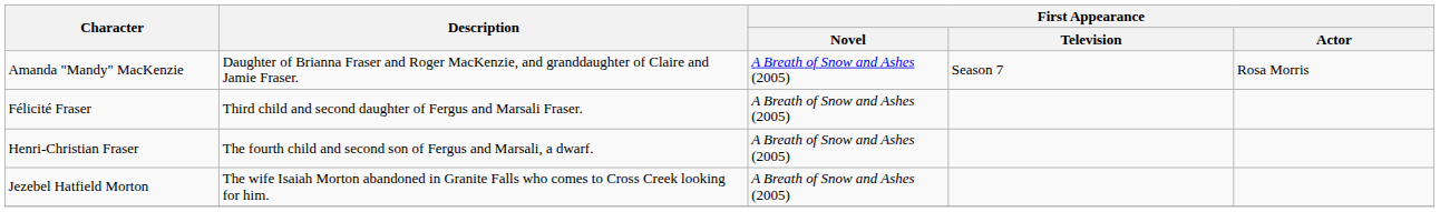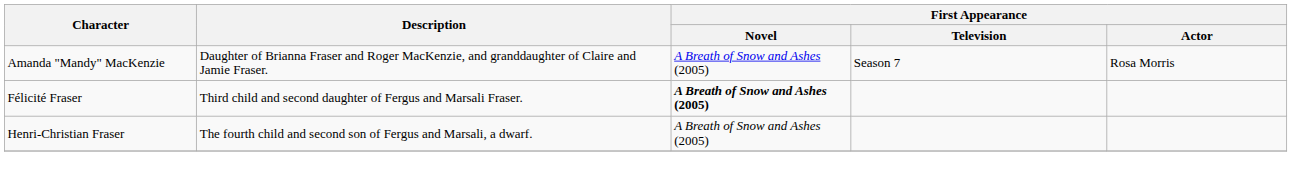Félicité Fraser | First Appearance / Novel: normal -> bold
- row: Jezebel Hatfield Morton | The wife Isaiah Morton abandoned in Granite Falls who comes to Cross Creek looking for him. | A Breath of Snow and Ashes (2005)
